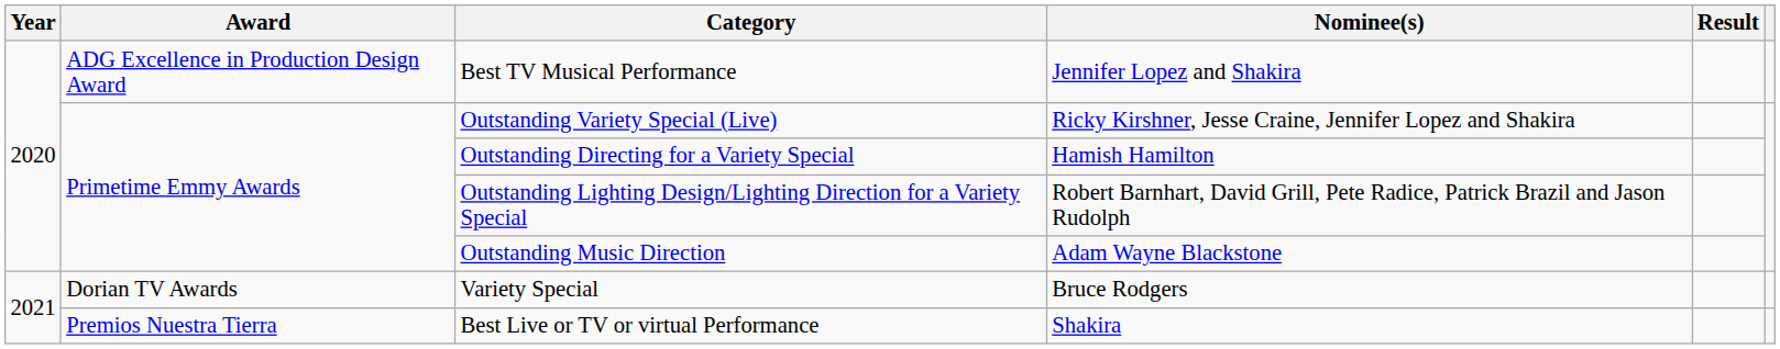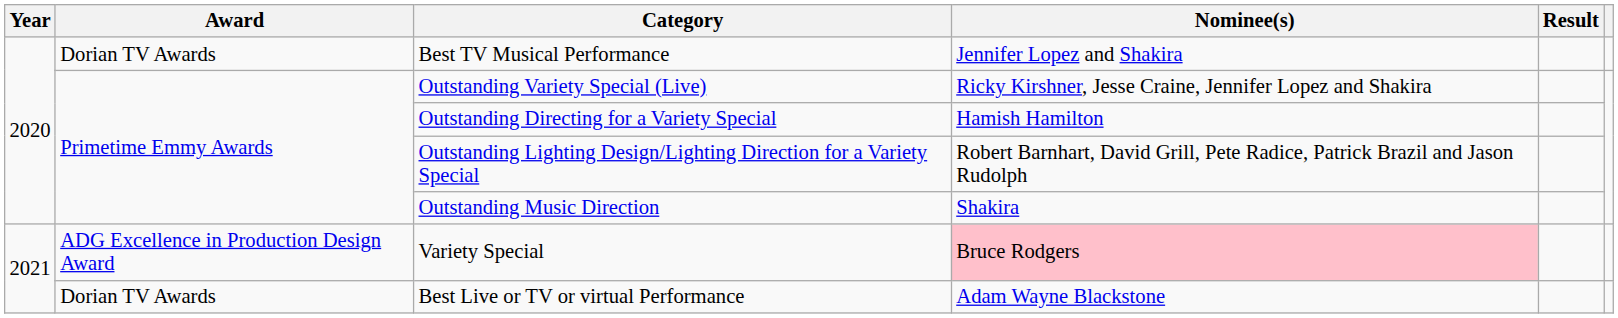Best TV Musical Performance | Award: ADG Excellence in Production Design Award -> Dorian TV Awards
Outstanding Music Direction | Nominee(s): Adam Wayne Blackstone -> Shakira
Variety Special | Award: Dorian TV Awards -> ADG Excellence in Production Design Award
Variety Special | Nominee(s): no background -> pink background
Best Live or TV or virtual Performance | Award: Premios Nuestra Tierra -> Dorian TV Awards
Best Live or TV or virtual Performance | Nominee(s): Shakira -> Adam Wayne Blackstone
